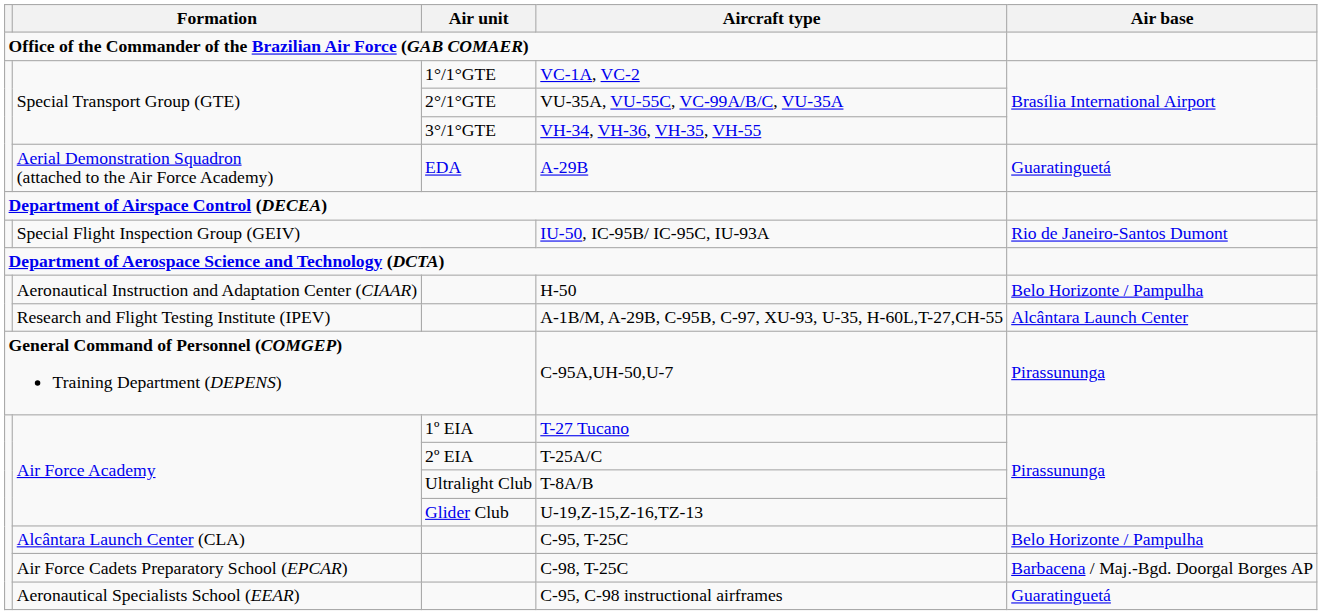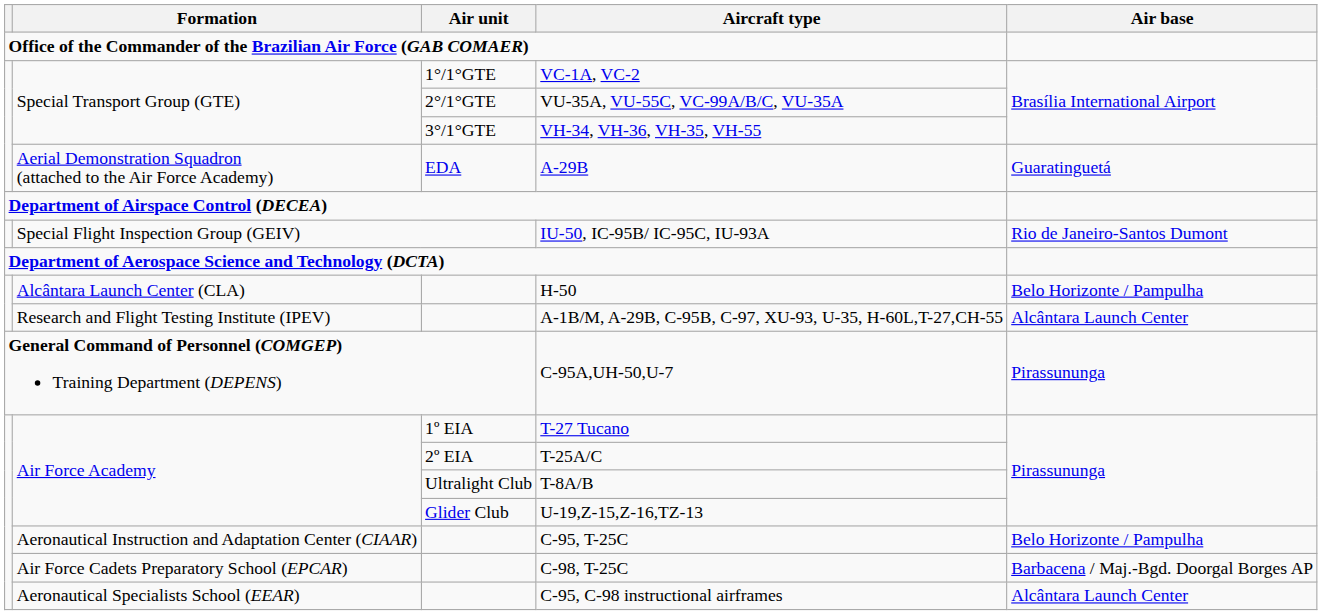H-50 | Formation: Aeronautical Instruction and Adaptation Center (CIAAR) -> Alcântara Launch Center (CLA)
C-95, T-25C | Formation: Alcântara Launch Center (CLA) -> Aeronautical Instruction and Adaptation Center (CIAAR)
C-95, C-98 instructional airframes | Air base: Guaratinguetá -> Alcântara Launch Center
